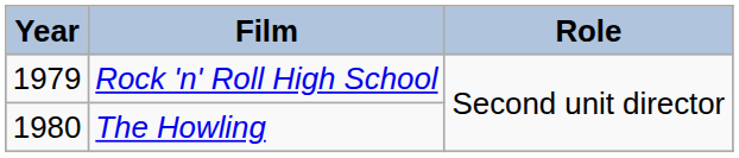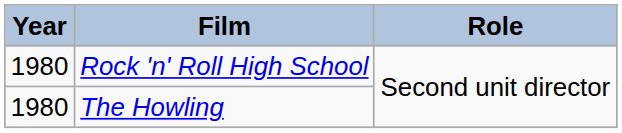Rock 'n' Roll High School | Year: 1979 -> 1980
